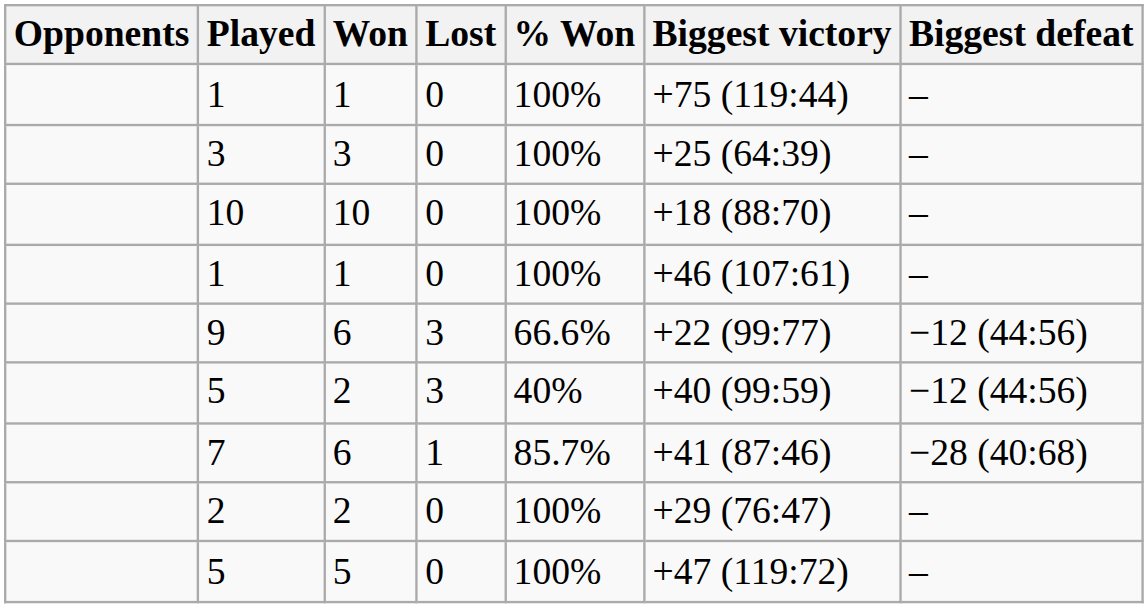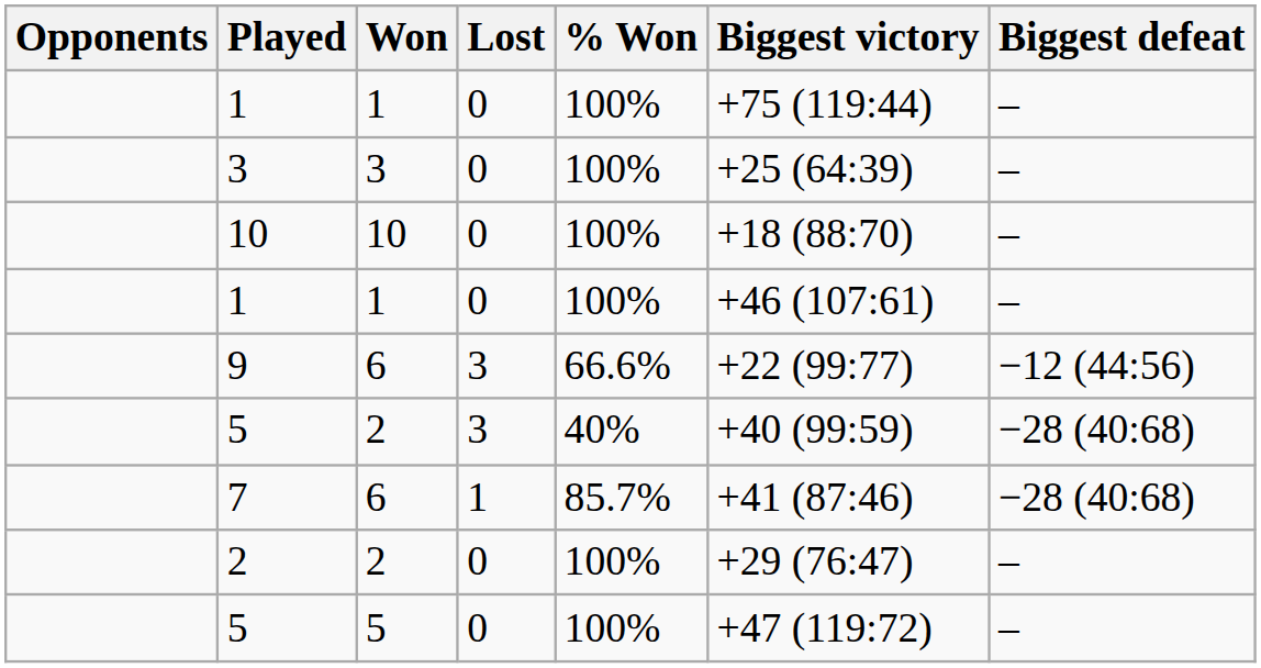5 / 2 | Biggest defeat: −12 (44:56) -> −28 (40:68)
